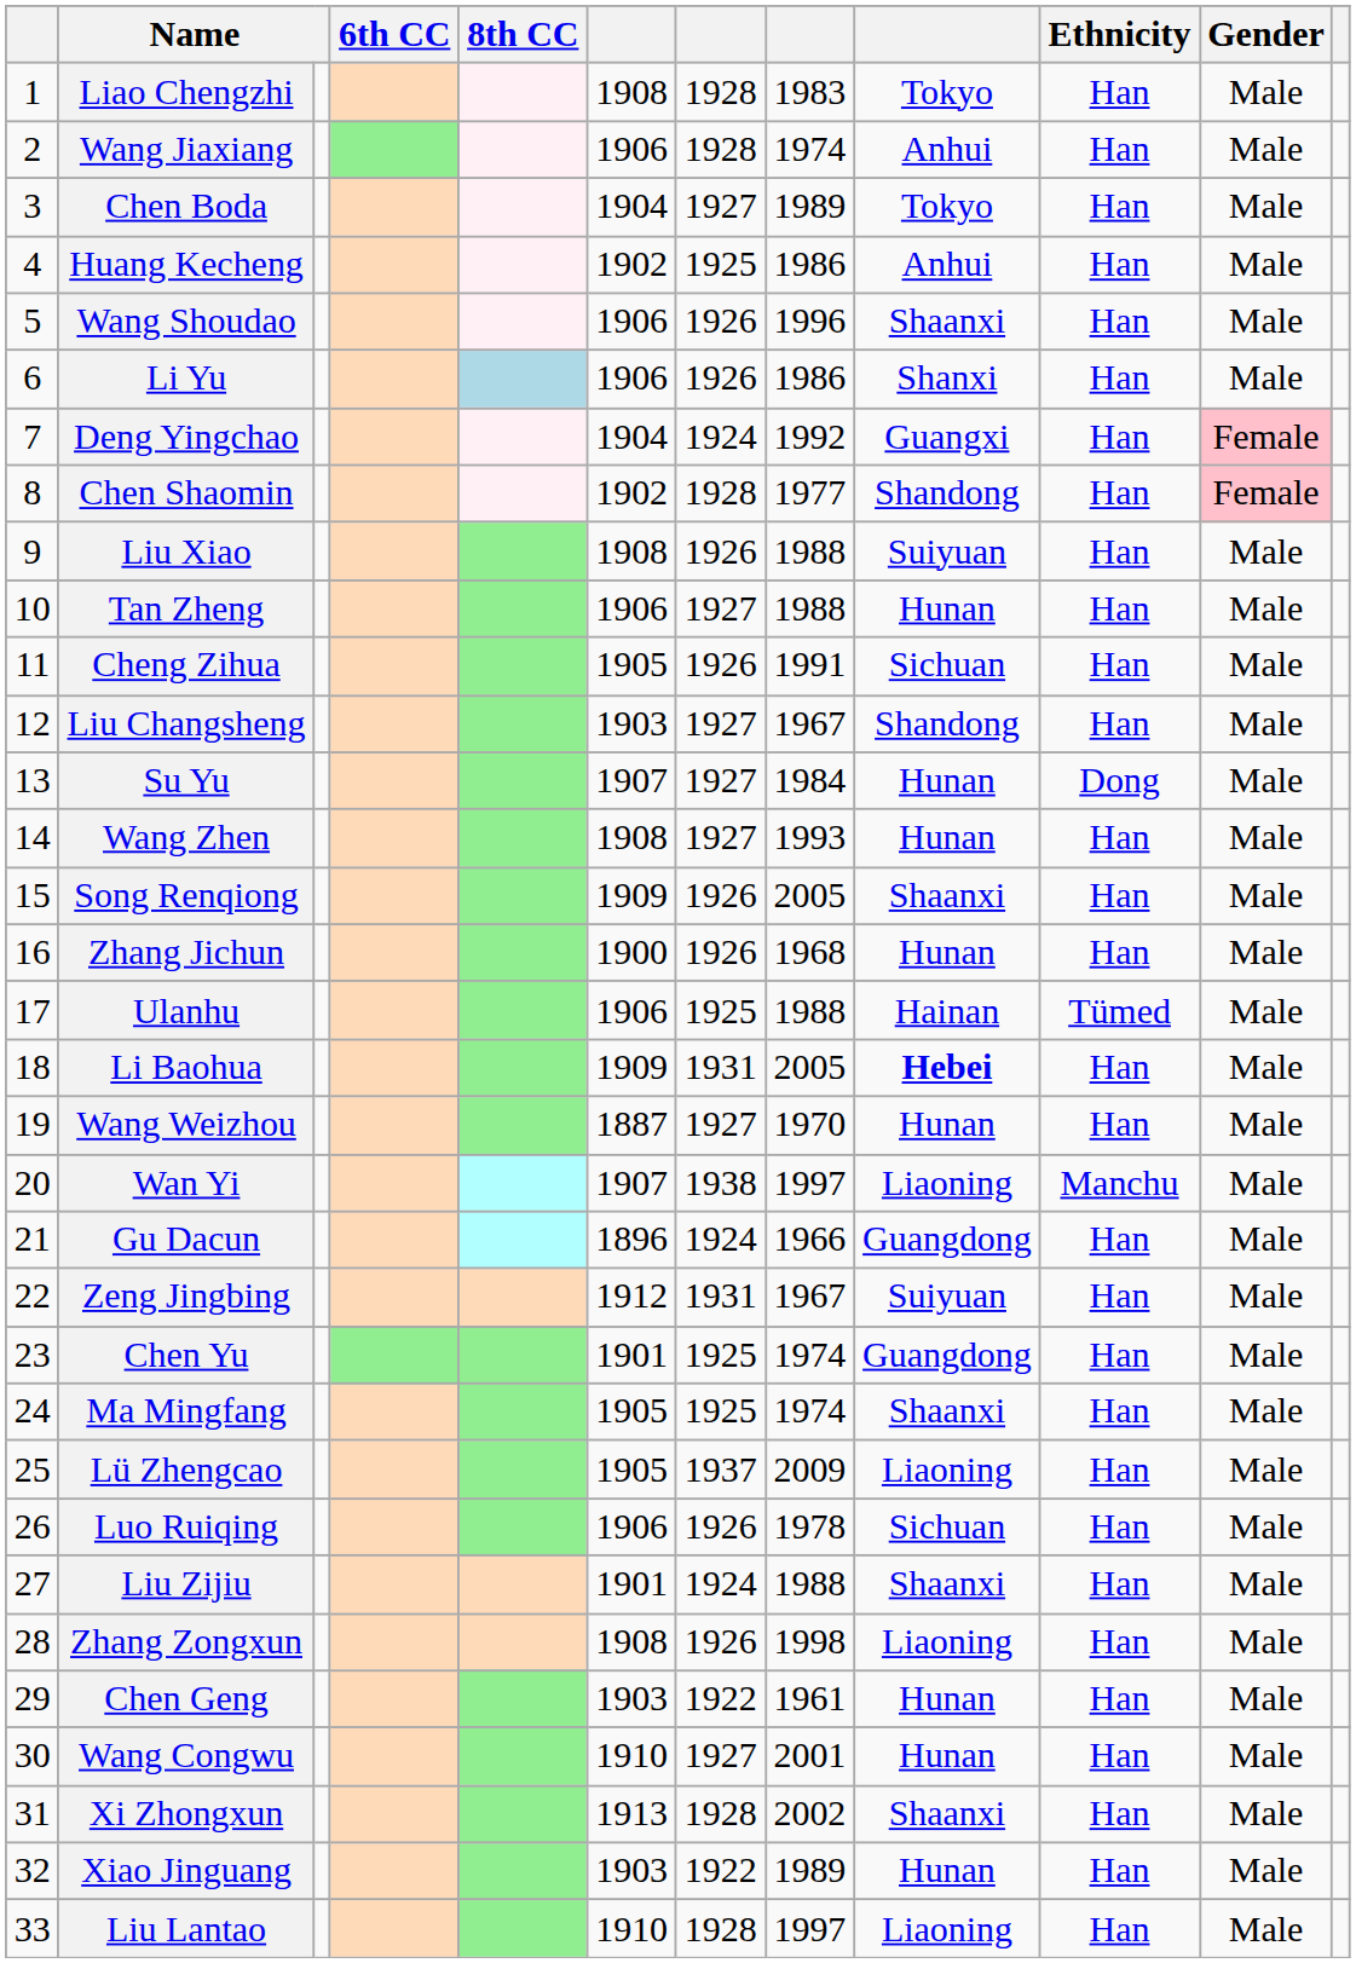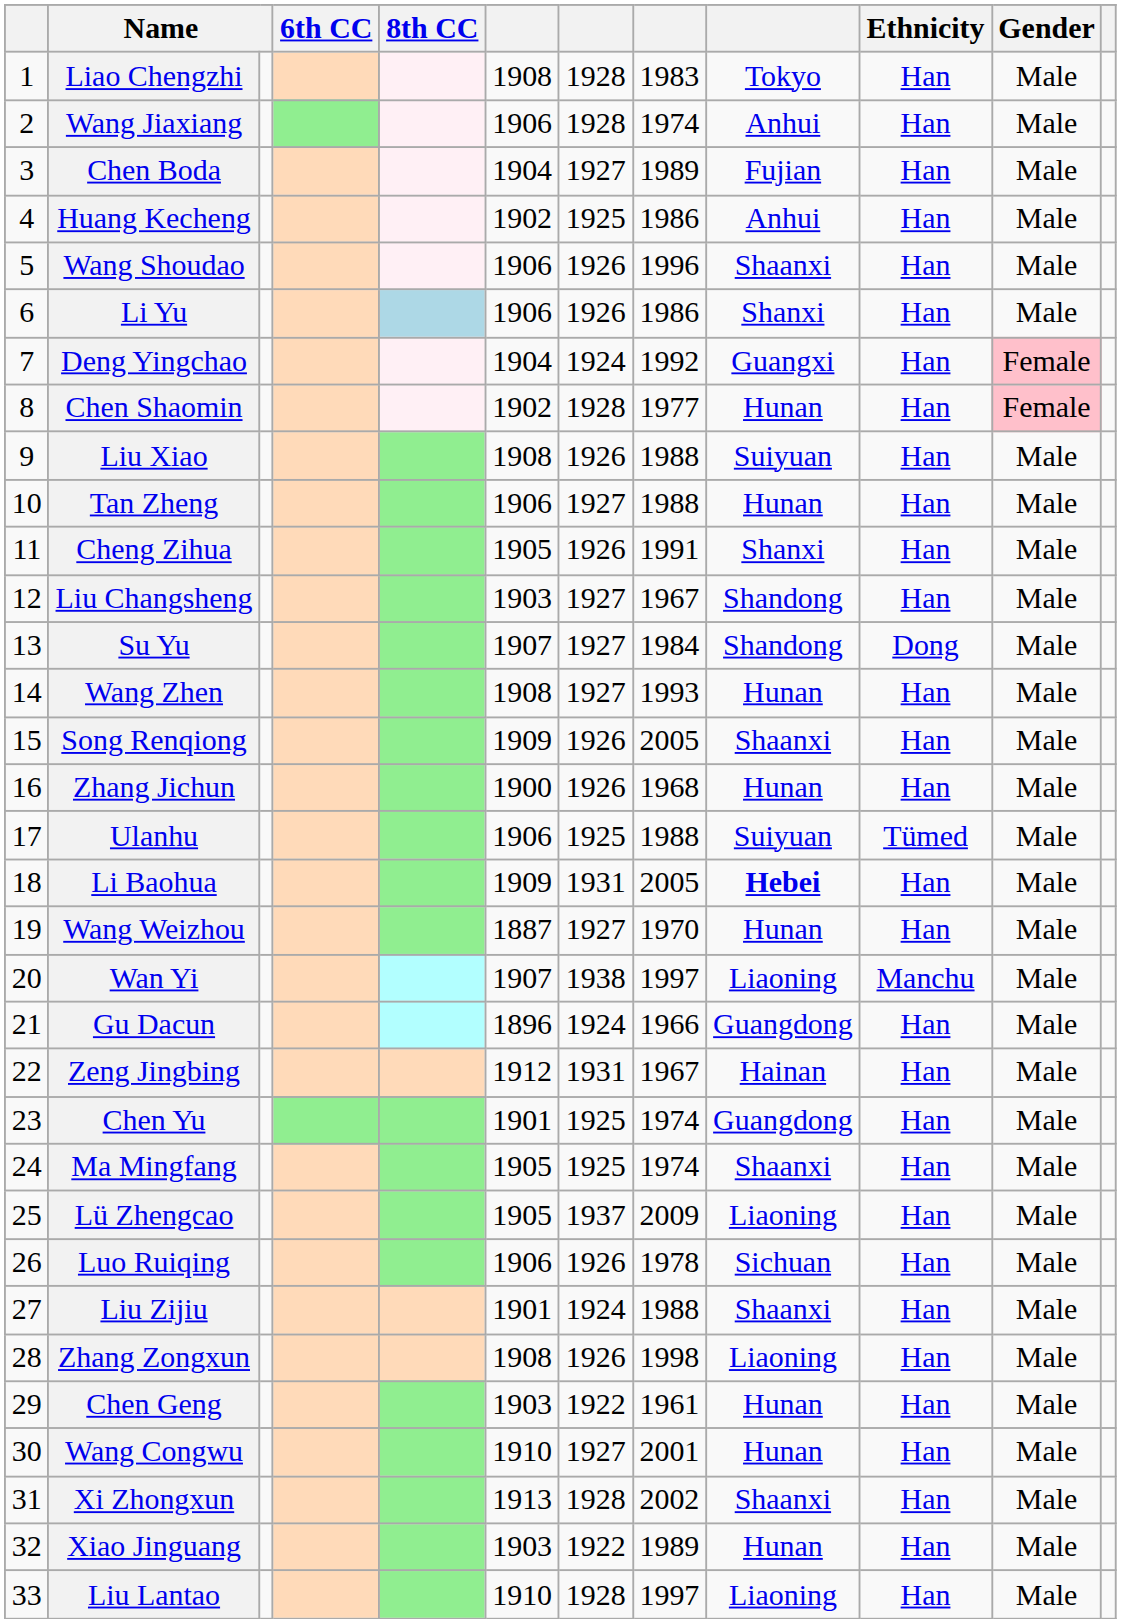Chen Boda | column 9: Tokyo -> Fujian
Chen Shaomin | column 9: Shandong -> Hunan
Cheng Zihua | column 9: Sichuan -> Shanxi
Su Yu | column 9: Hunan -> Shandong
Ulanhu | column 9: Hainan -> Suiyuan
Zeng Jingbing | column 9: Suiyuan -> Hainan
